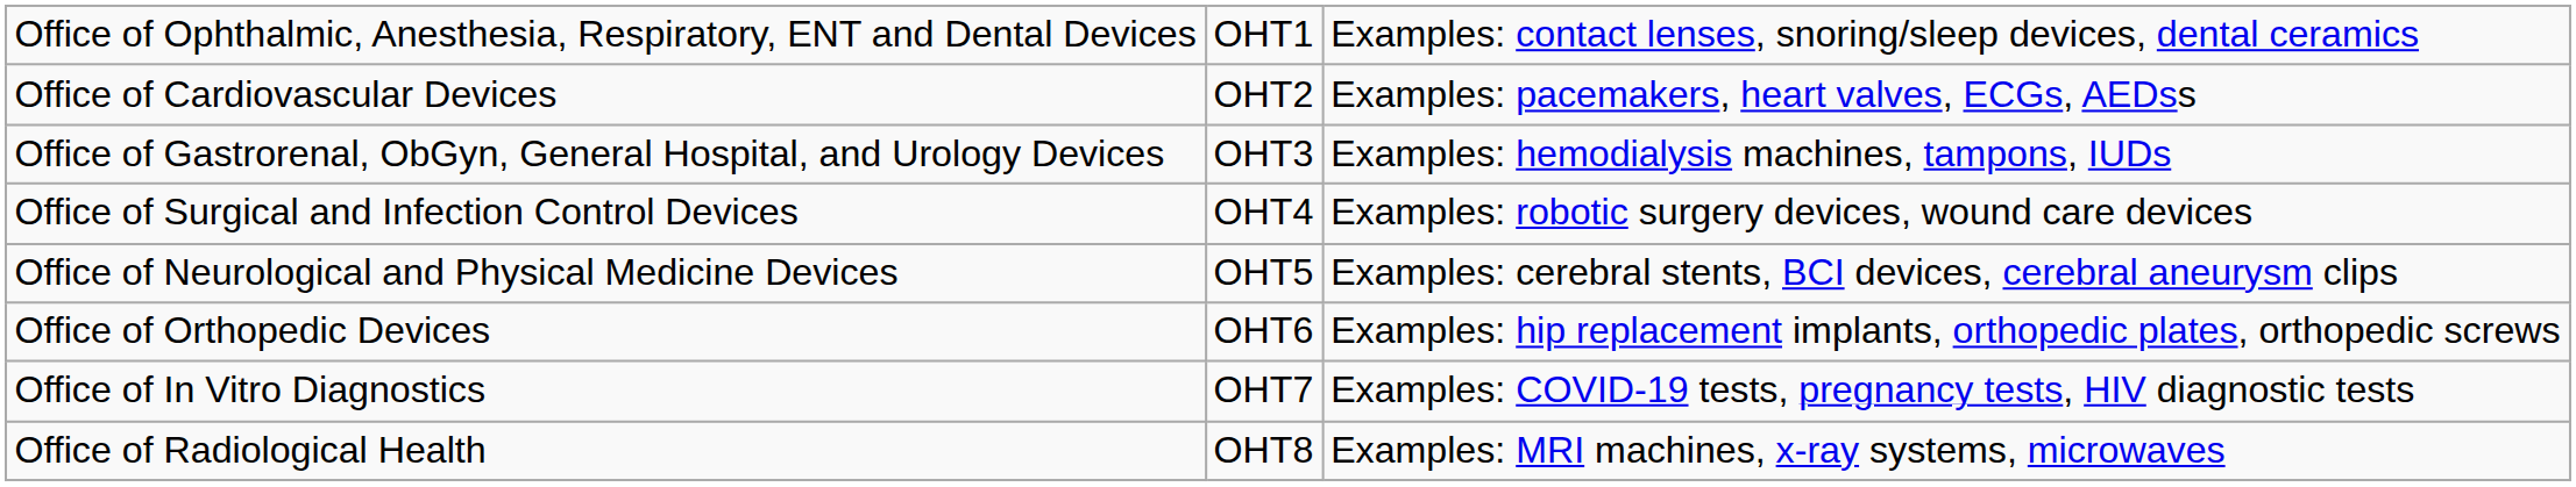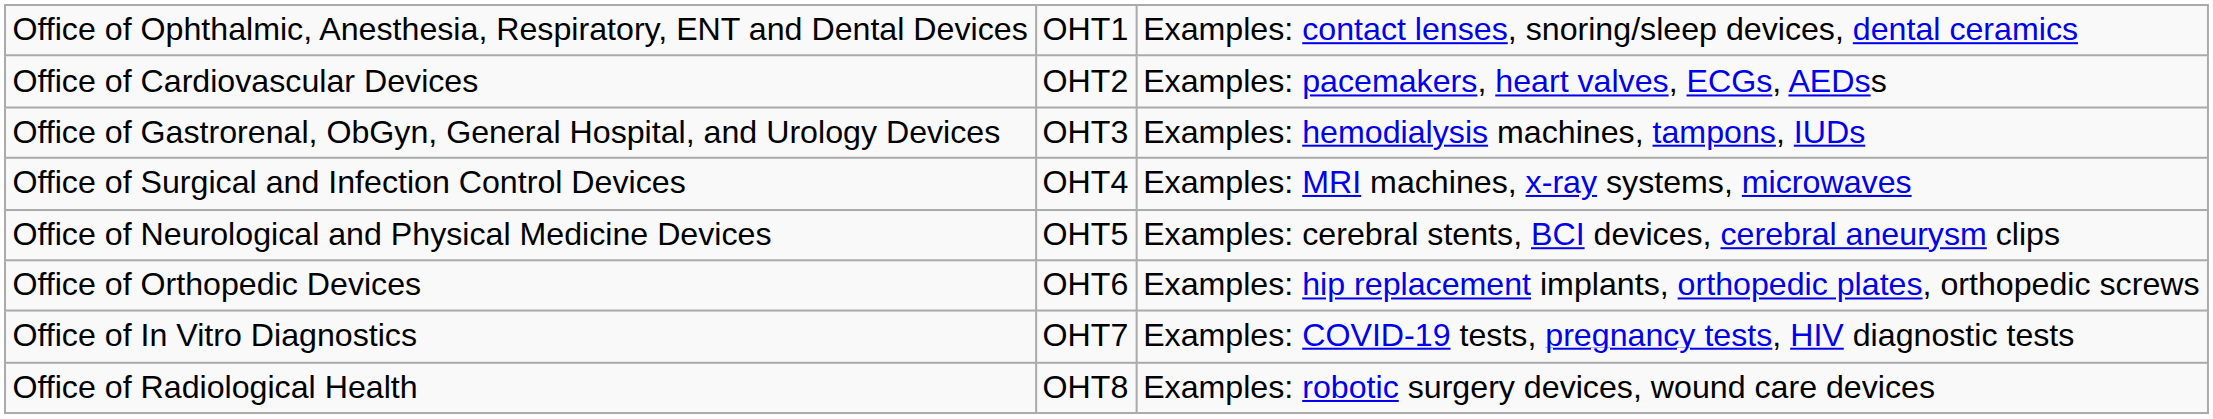Office of Surgical and Infection Control Devices | column 3: Examples: robotic surgery devices, wound care devices -> Examples: MRI machines, x-ray systems, microwaves
Office of Radiological Health | column 3: Examples: MRI machines, x-ray systems, microwaves -> Examples: robotic surgery devices, wound care devices
